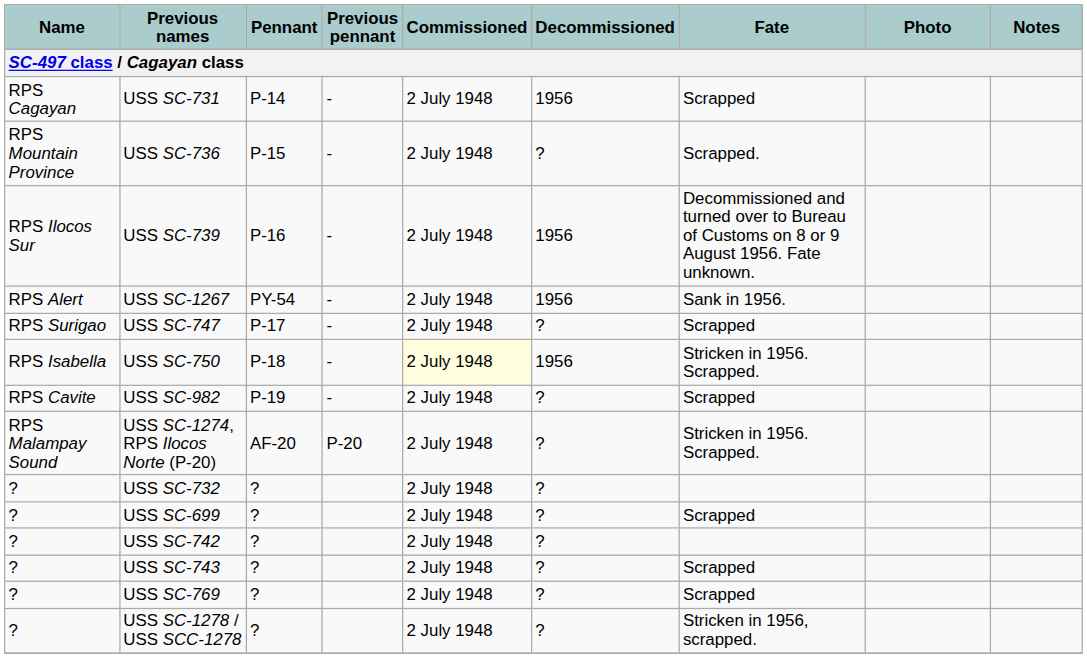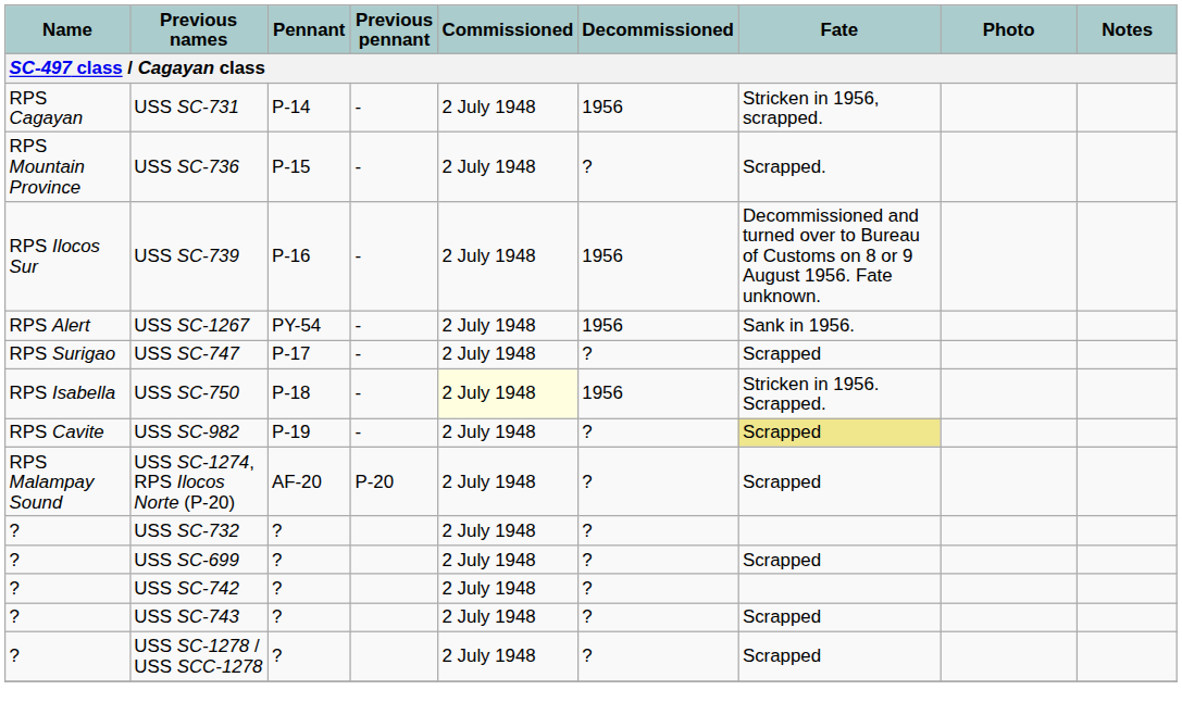USS SC-731 | Fate: Scrapped -> Stricken in 1956, scrapped.
USS SC-982 | Fate: no background -> khaki background
USS SC-1274, RPS Ilocos Norte (P-20) | Fate: Stricken in 1956. Scrapped. -> Scrapped
- row: ? | USS SC-769 | ? | 2 July 1948 | ? | Scrapped
USS SC-1278 / USS SCC-1278 | Fate: Stricken in 1956, scrapped. -> Scrapped
